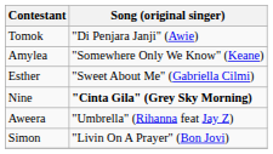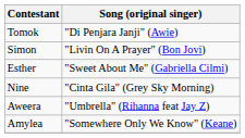rows swapped: Amylea <-> Simon
Nine | Song (original singer): bold -> normal
